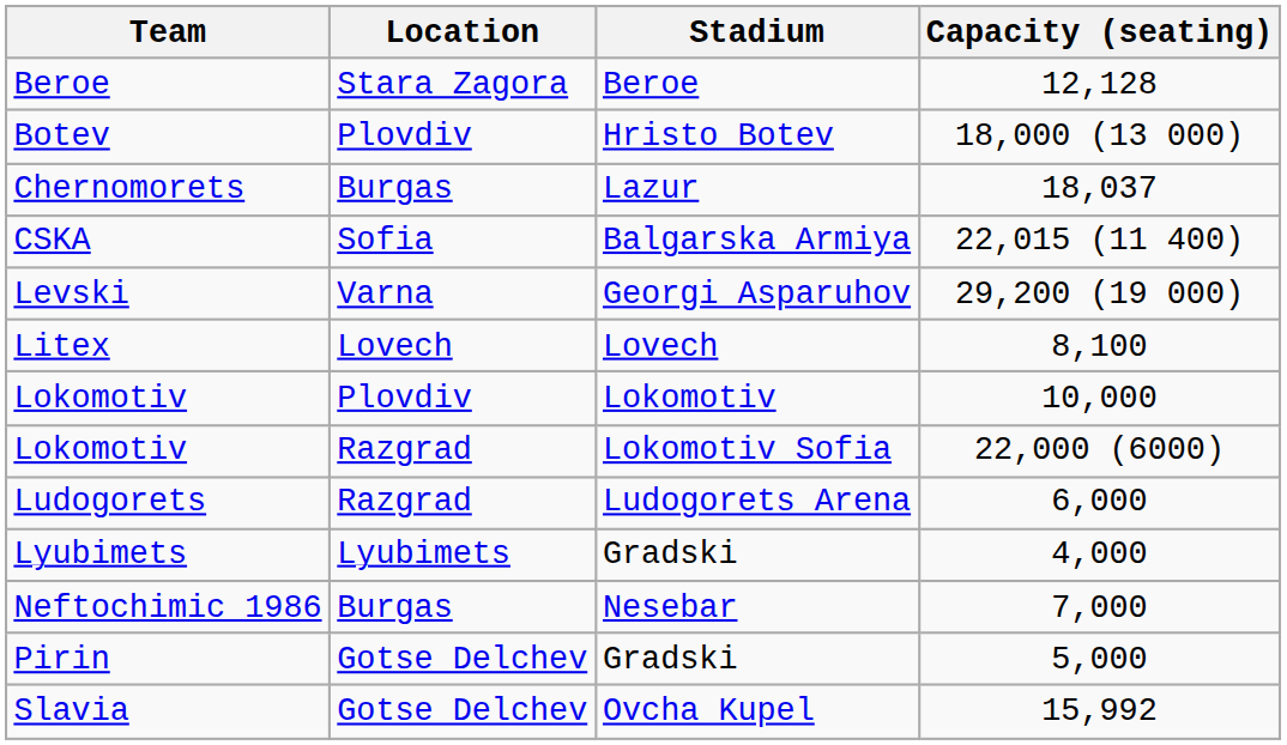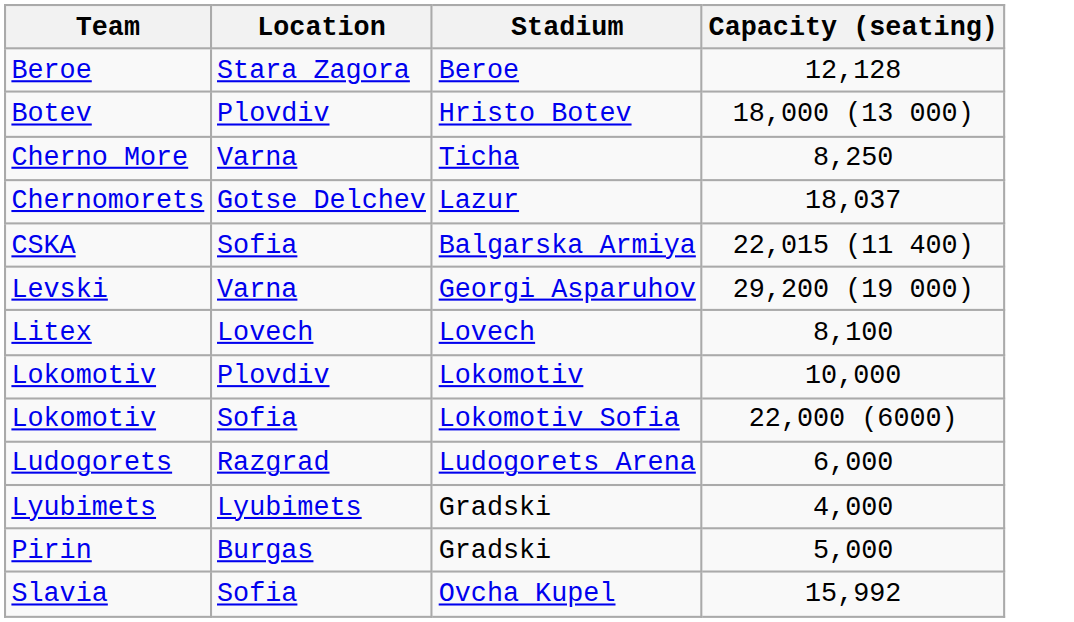+ row: Cherno More | Varna | Ticha | 8,250
Chernomorets | Location: Burgas -> Gotse Delchev
Lokomotiv / Lokomotiv Sofia | Location: Razgrad -> Sofia
- row: Neftochimic 1986 | Burgas | Nesebar | 7,000
Pirin | Location: Gotse Delchev -> Burgas
Slavia | Location: Gotse Delchev -> Sofia
